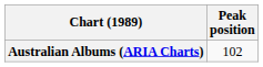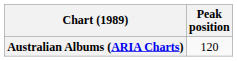Australian Albums (ARIA Charts) | Peak position: 102 -> 120
